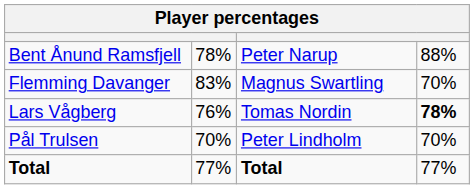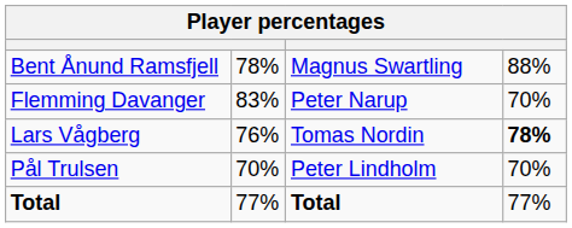Bent Ånund Ramsfjell | column 3: Peter Narup -> Magnus Swartling
Flemming Davanger | column 3: Magnus Swartling -> Peter Narup
